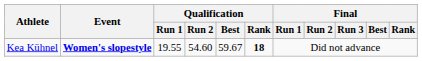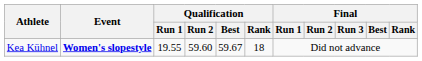Kea Kühnel | Qualification / Run 2: 54.60 -> 59.60
Kea Kühnel | Qualification / Rank: bold -> normal
